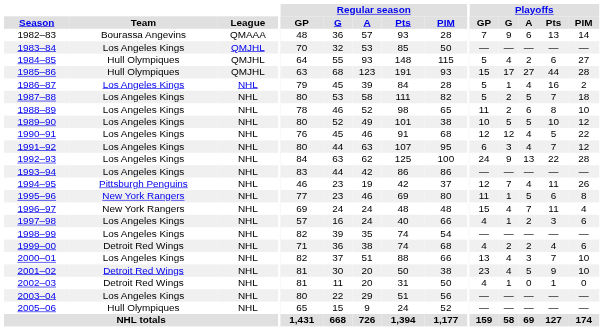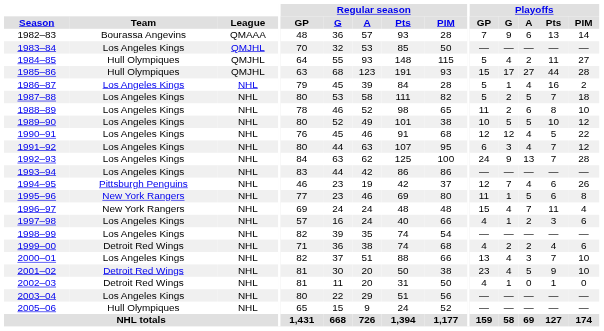1984–85 | Playoffs / Pts: 6 -> 11
1992–93 | Playoffs / Pts: 22 -> 7
1994–95 | Playoffs / Pts: 11 -> 6
